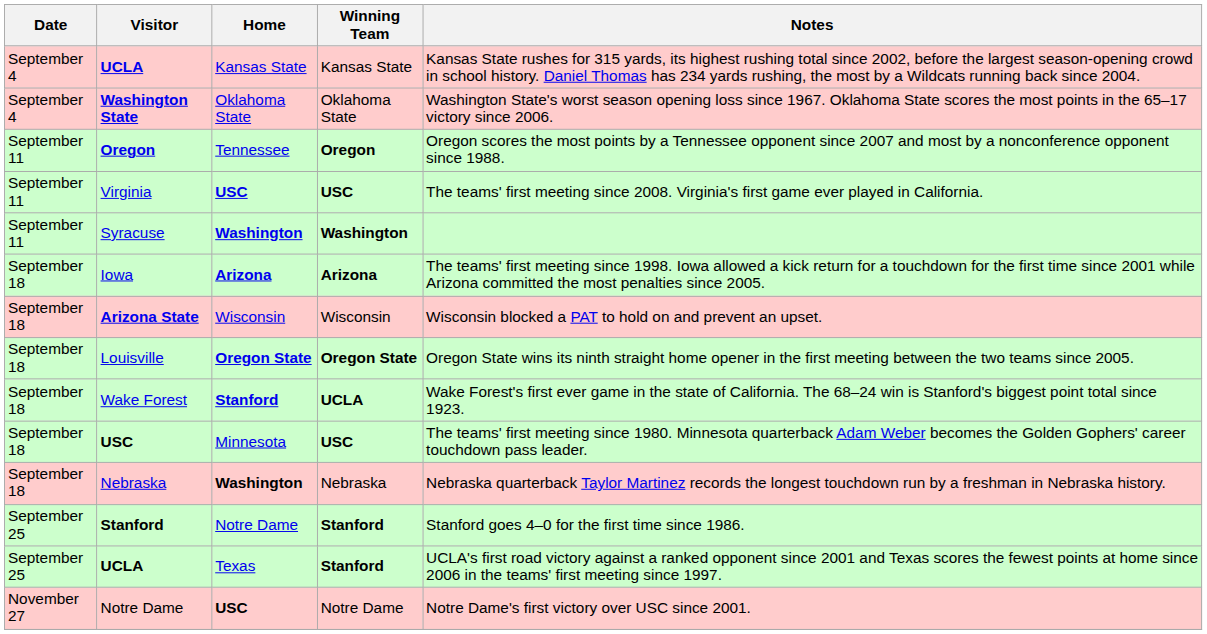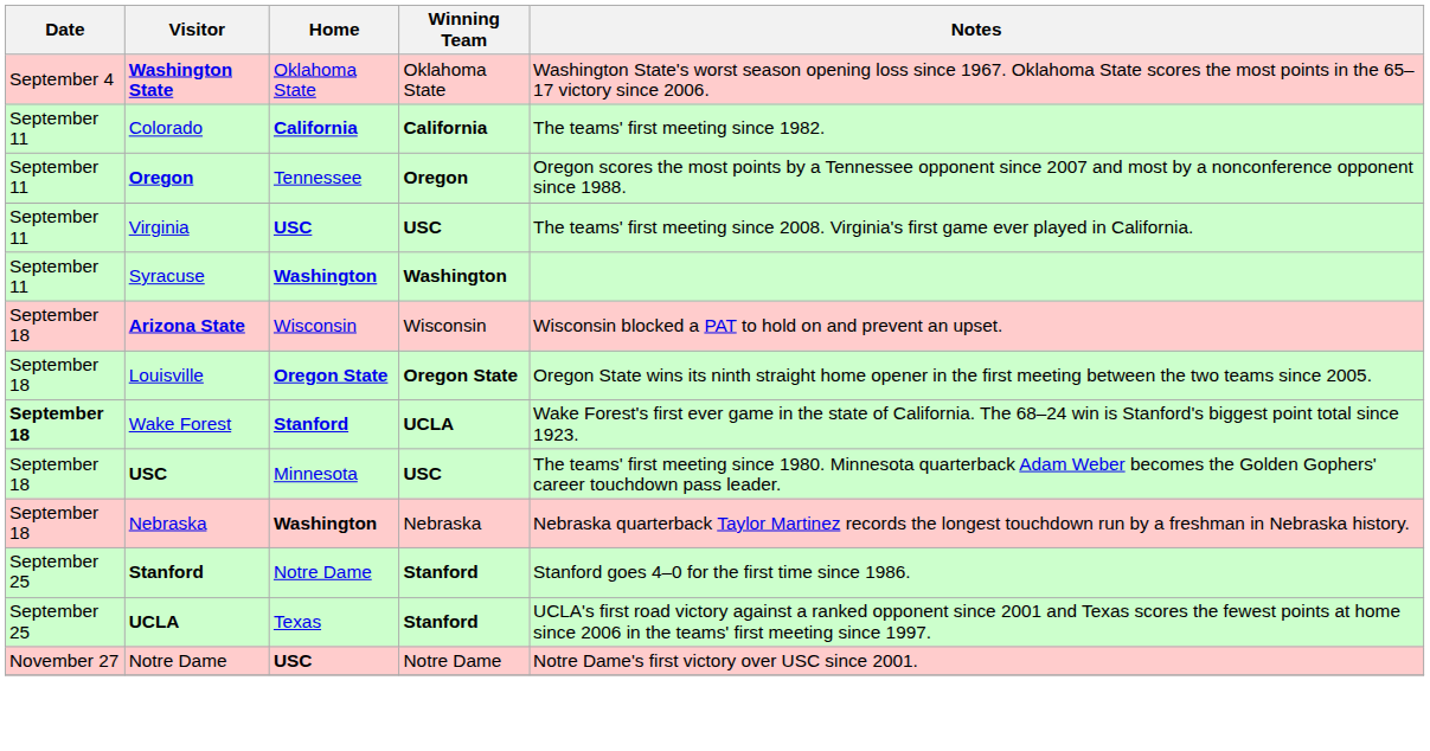- row: September 4 | UCLA | Kansas State | Kansas State | Kansas State rushes for 315 yards, its highest rushing total since 2002, before the largest season-opening crowd in school history. Daniel Thomas has 234 yards rushing, the most by a Wildcats running back since 2004.
+ row: September 11 | Colorado | California | California | The teams' first meeting since 1982.
- row: September 18 | Iowa | Arizona | Arizona | The teams' first meeting since 1998. Iowa allowed a kick return for a touchdown for the first time since 2001 while Arizona committed the most penalties since 2005.
Wake Forest | Date: normal -> bold
